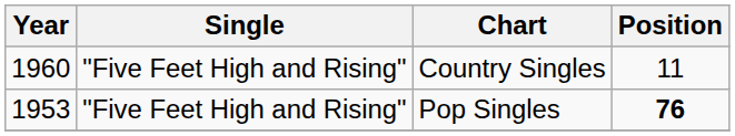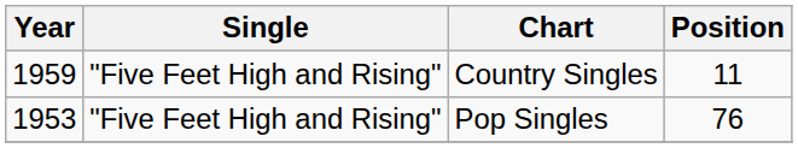Country Singles | Year: 1960 -> 1959
Pop Singles | Position: bold -> normal
